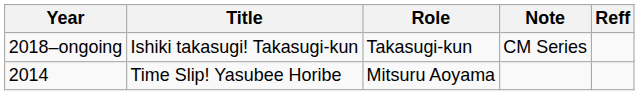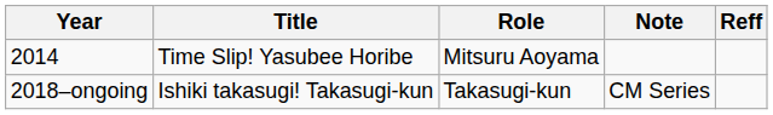rows swapped: 2014 <-> 2018–ongoing
